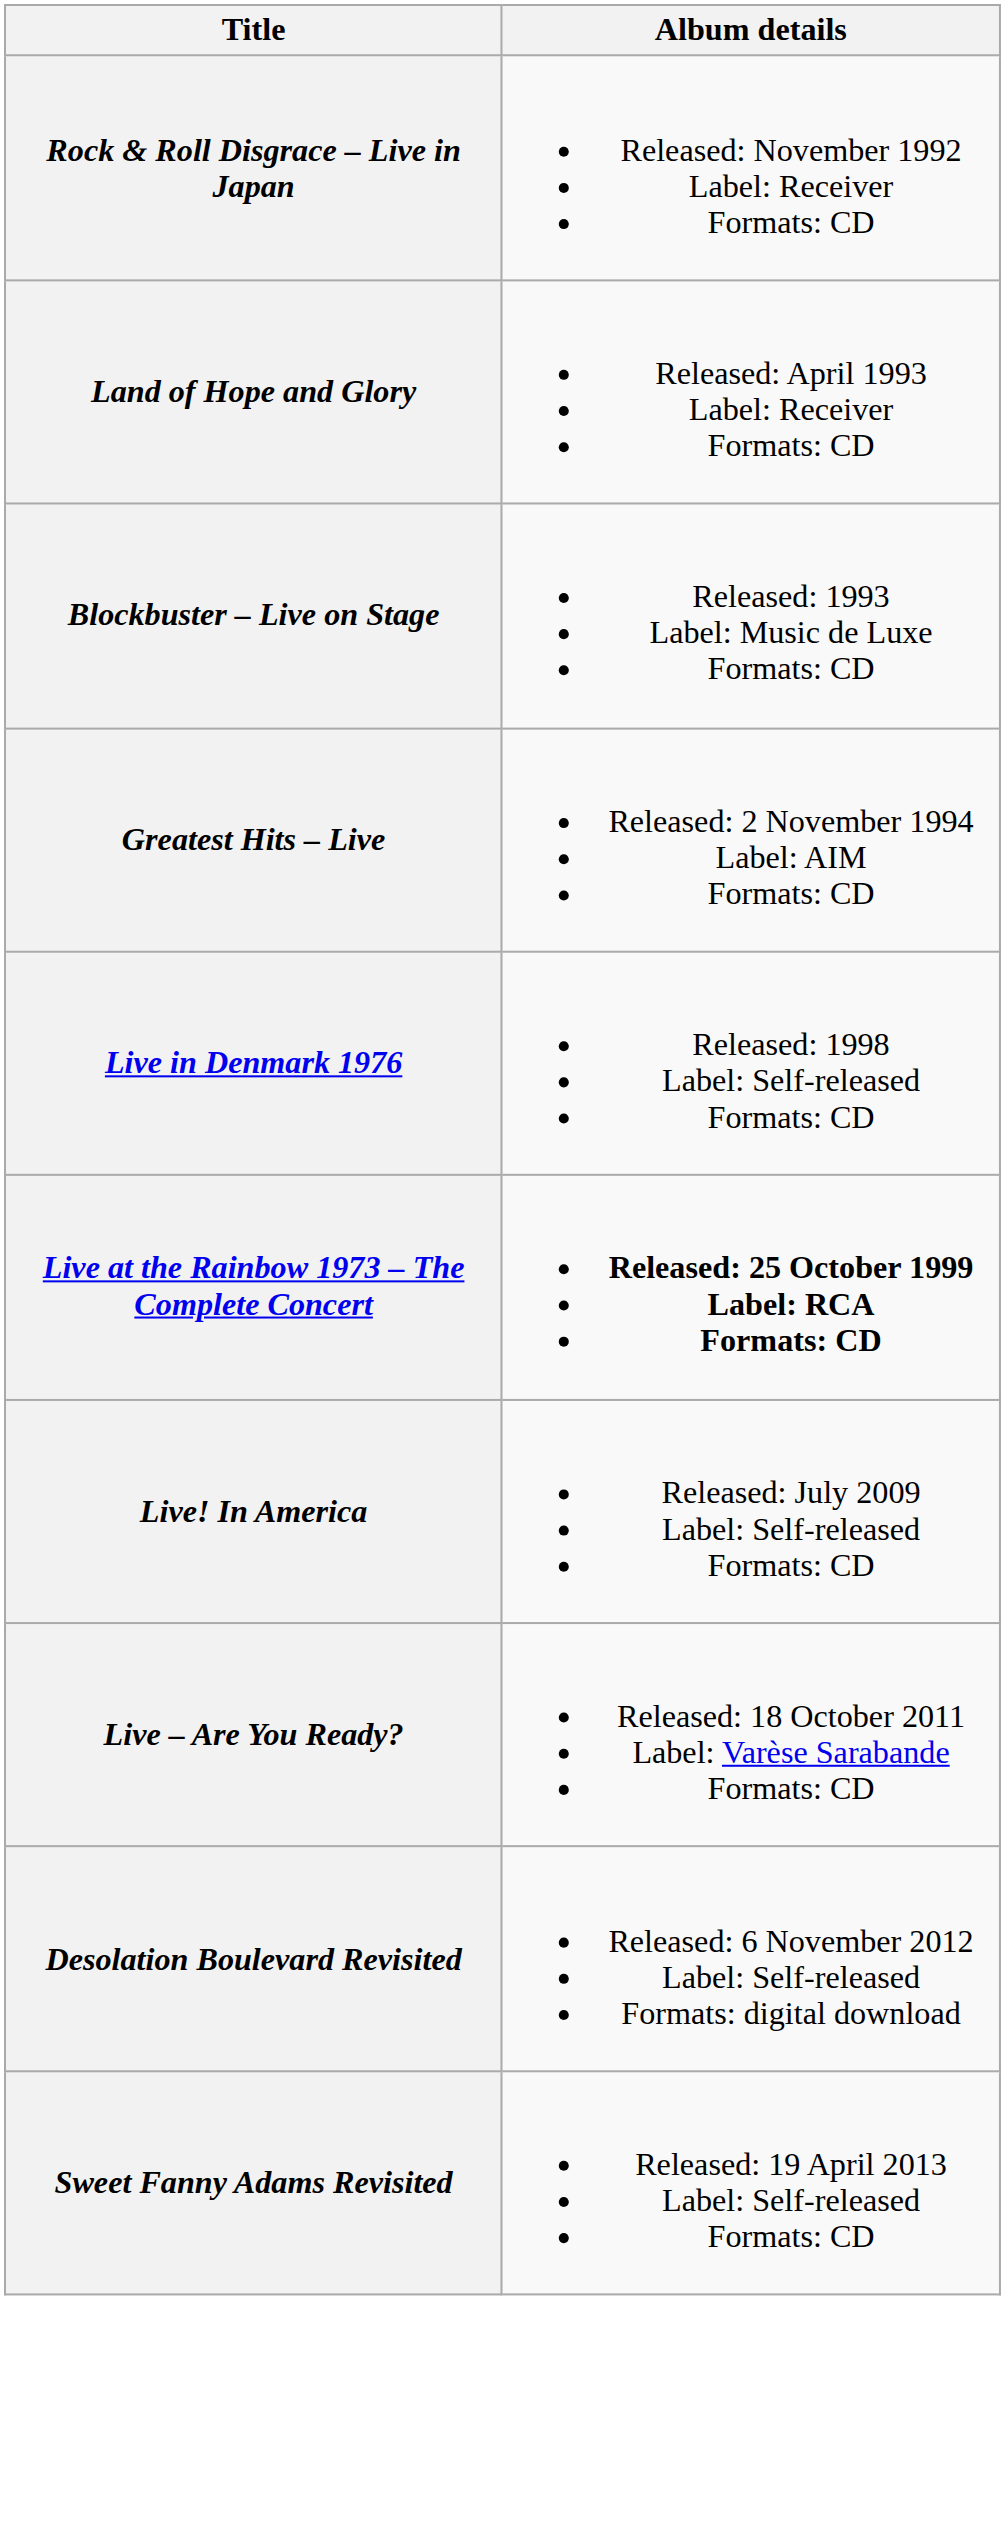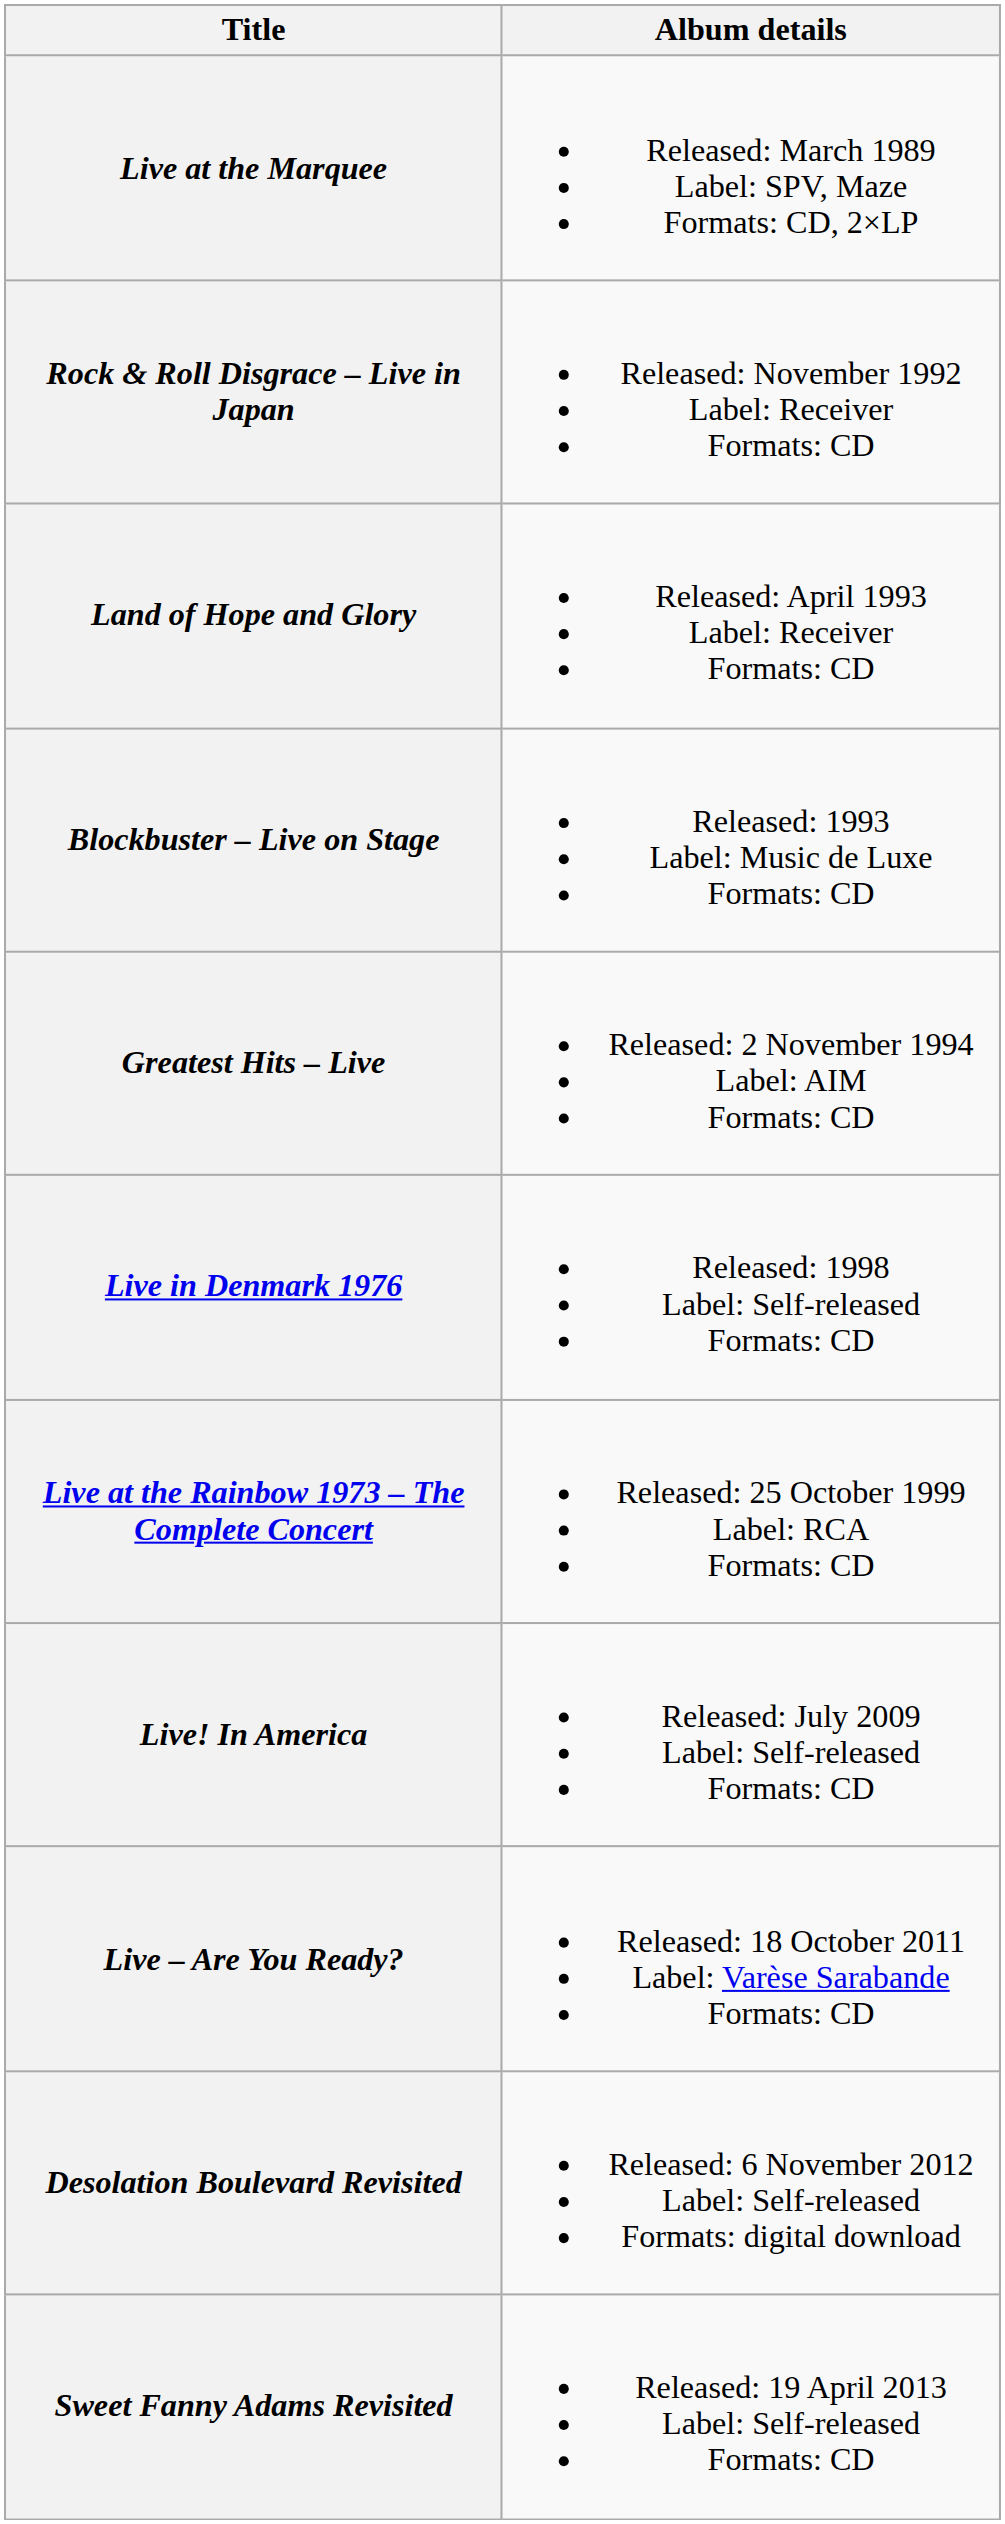+ row: Live at the Marquee | Released: March 1989 Label: SPV, Maze Formats: CD, 2×LP
Live at the Rainbow 1973 – The Complete Concert | Album details: bold -> normal
